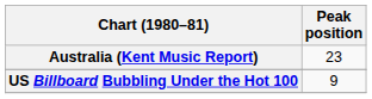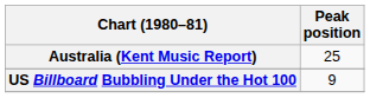Australia (Kent Music Report) | Peak position: 23 -> 25
